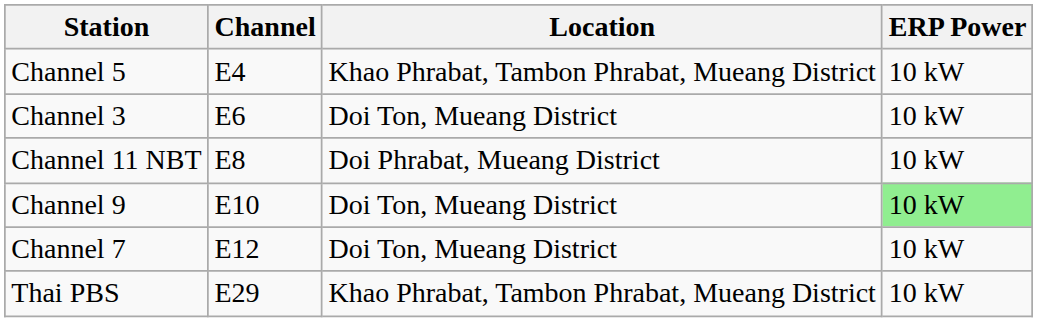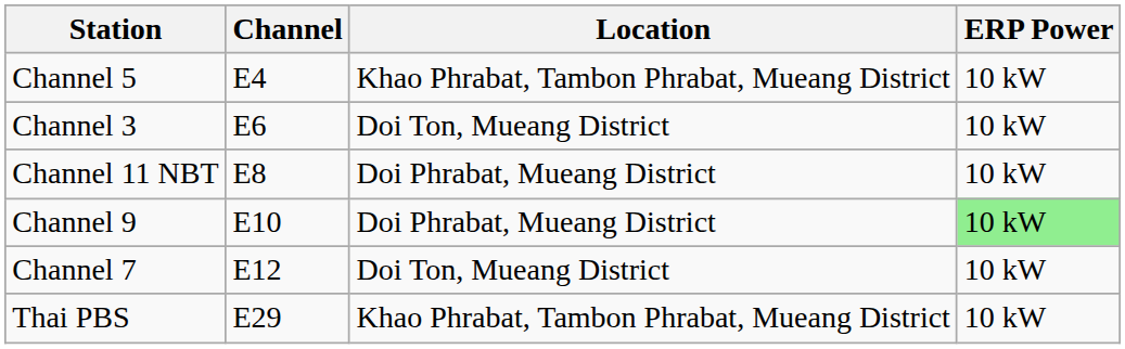Channel 9 | Location: Doi Ton, Mueang District -> Doi Phrabat, Mueang District
